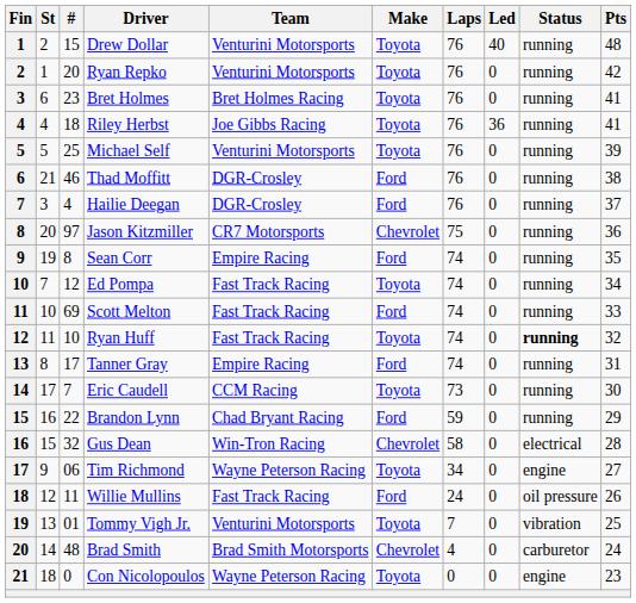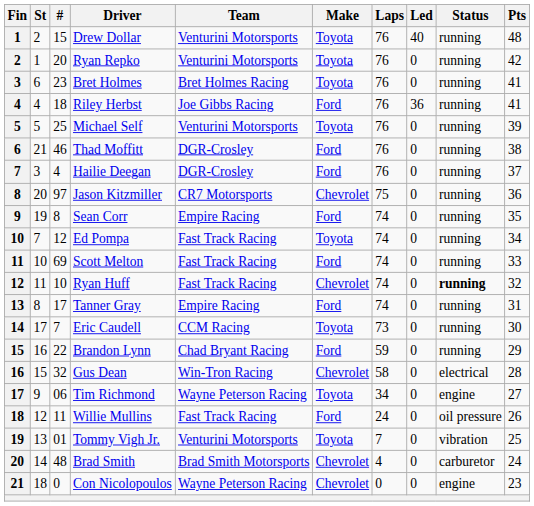Riley Herbst | Make: Toyota -> Ford
Ryan Huff | Make: Toyota -> Chevrolet
Con Nicolopoulos | Make: Toyota -> Chevrolet
